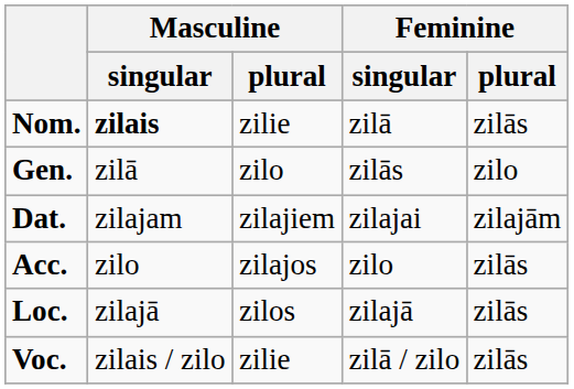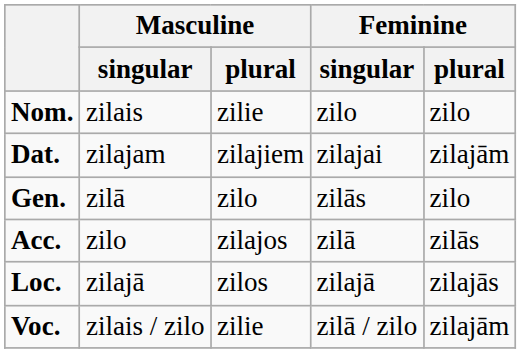Nom. | Masculine / singular: bold -> normal
Nom. | Feminine / singular: zilā -> zilo
Nom. | Feminine / plural: zilās -> zilo
rows swapped: Gen. <-> Dat.
Acc. | Feminine / singular: zilo -> zilā
Loc. | Feminine / plural: zilās -> zilajās
Voc. | Feminine / plural: zilās -> zilajām
